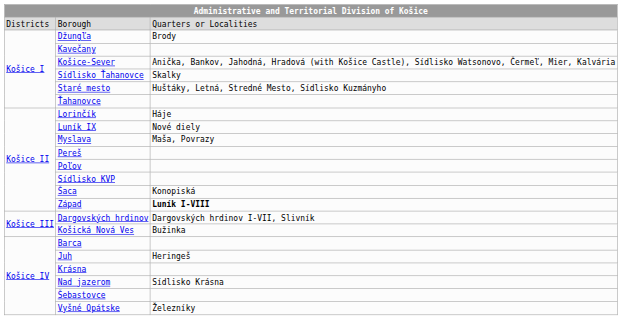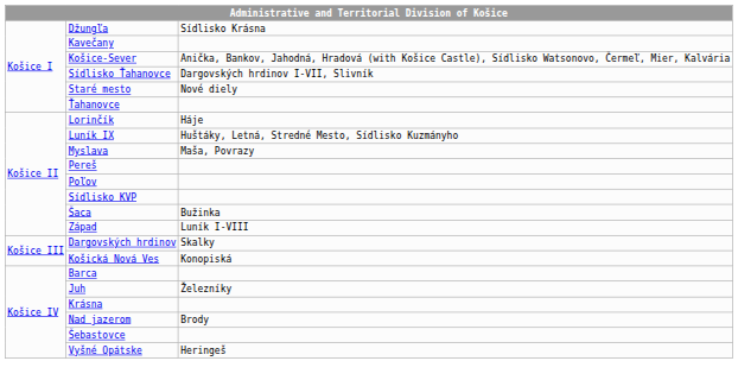- row: Districts | Borough | Quarters or Localities
Džungľa | column 3: Brody -> Sídlisko Krásna
Sídlisko Ťahanovce | column 3: Skalky -> Dargovských hrdinov I-VII, Slivník
Staré mesto | column 3: Huštáky, Letná, Stredné Mesto, Sídlisko Kuzmányho -> Nové diely
Luník IX | column 3: Nové diely -> Huštáky, Letná, Stredné Mesto, Sídlisko Kuzmányho
Šaca | column 3: Konopiská -> Bužinka
Západ | column 3: bold -> normal
Dargovských hrdinov | column 3: Dargovských hrdinov I-VII, Slivník -> Skalky
Košická Nová Ves | column 3: Bužinka -> Konopiská
Juh | column 3: Heringeš -> Železníky
Nad jazerom | column 3: Sídlisko Krásna -> Brody
Vyšné Opátske | column 3: Železníky -> Heringeš
